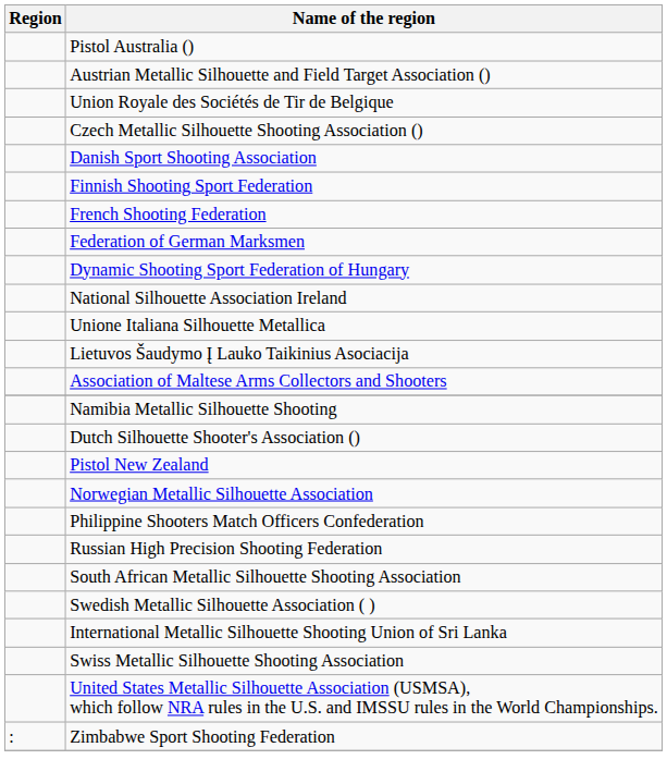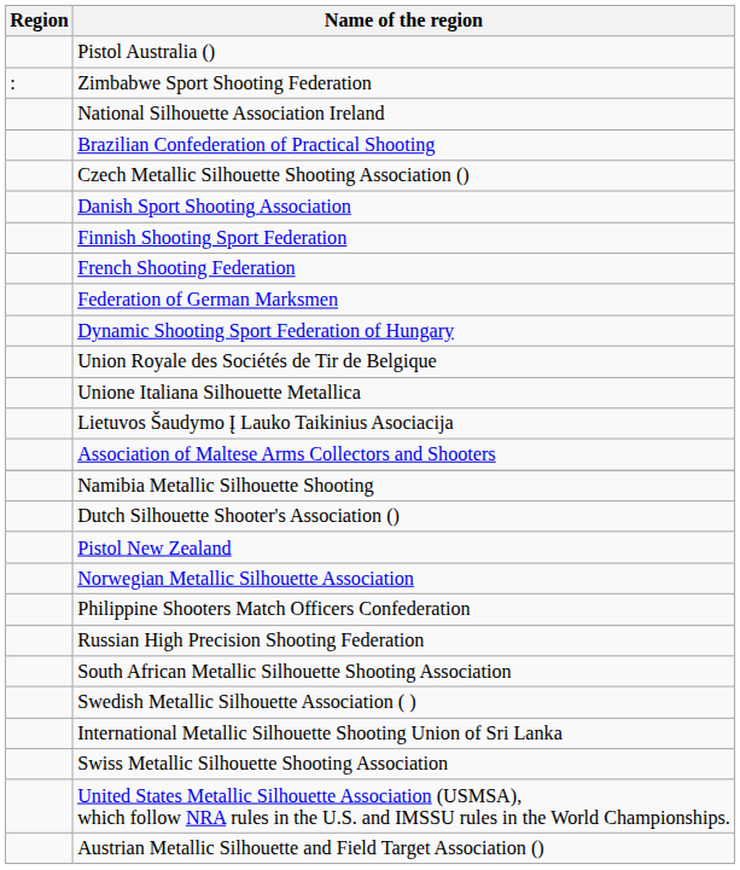rows swapped: Austrian Metallic Silhouette and Field Target Association () <-> Zimbabwe Sport Shooting Federation
rows swapped: Union Royale des Sociétés de Tir de Belgique <-> National Silhouette Association Ireland
+ row: Brazilian Confederation of Practical Shooting
